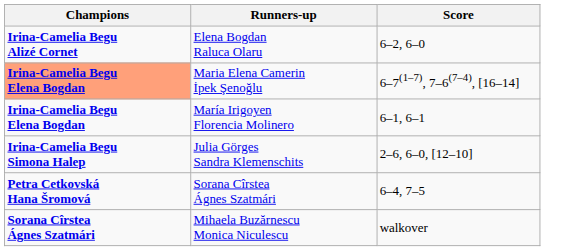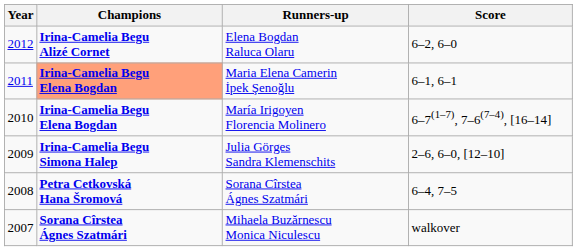+ column: Year | 2012 | 2011 | 2010 | 2009 | 2008 | 2007
Maria Elena Camerin İpek Şenoğlu | Score: 6–7(1–7), 7–6(7–4), [16–14] -> 6–1, 6–1
María Irigoyen Florencia Molinero | Score: 6–1, 6–1 -> 6–7(1–7), 7–6(7–4), [16–14]
